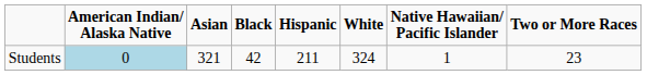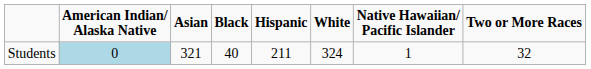Students | column 4: 42 -> 40
Students | column 8: 23 -> 32
